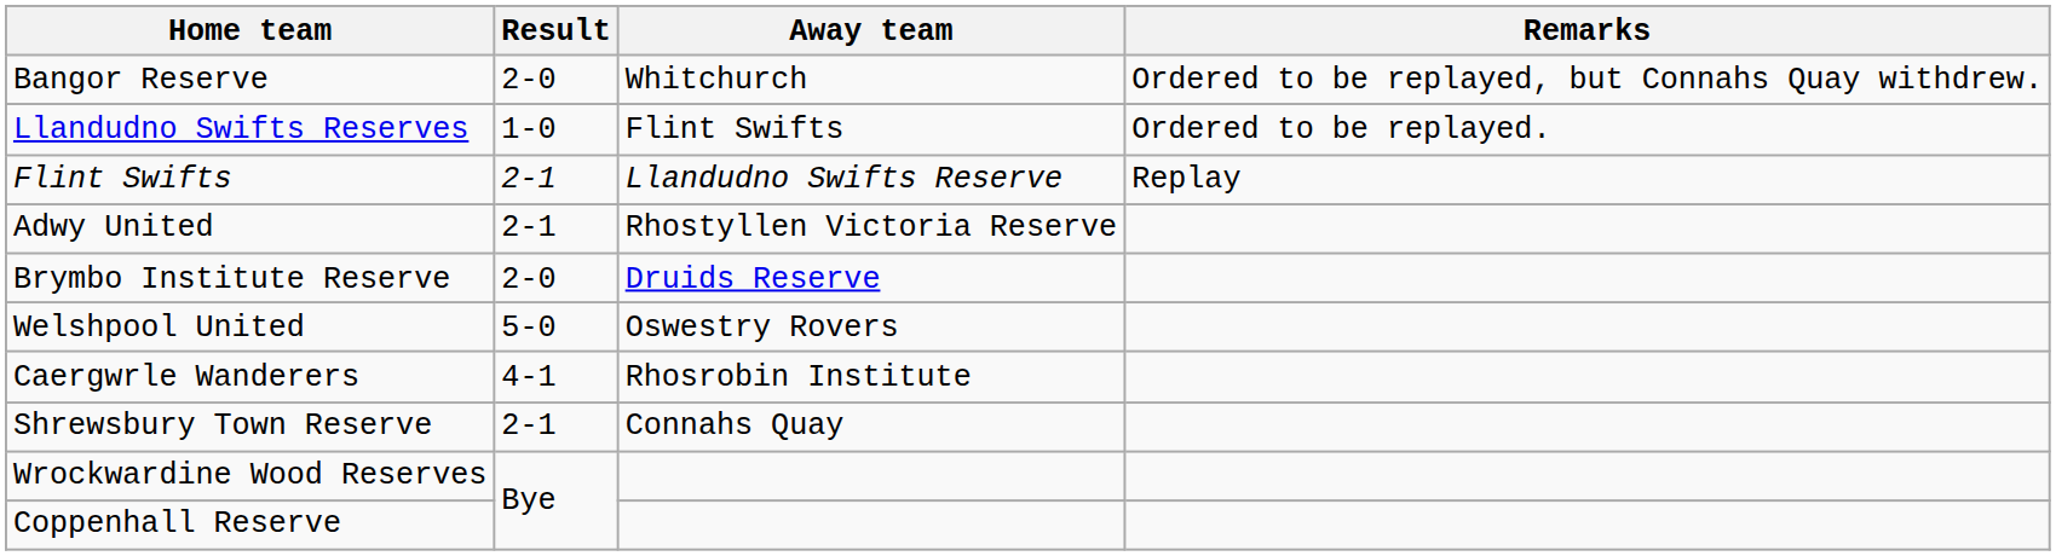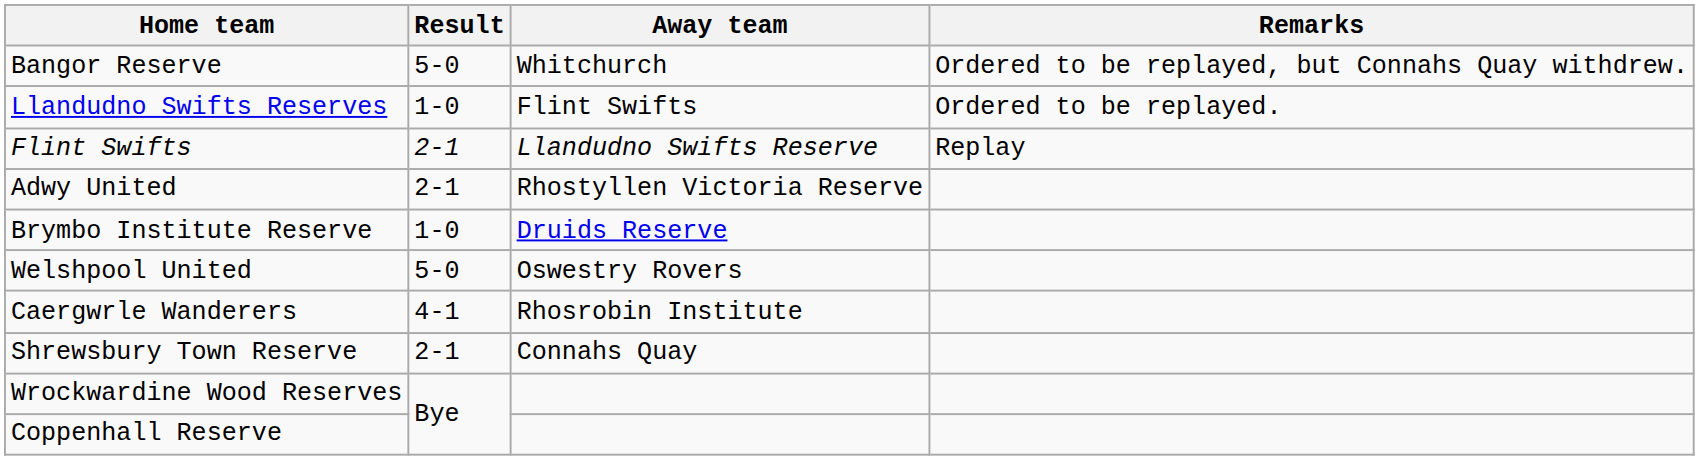Bangor Reserve | Result: 2-0 -> 5-0
Brymbo Institute Reserve | Result: 2-0 -> 1-0
